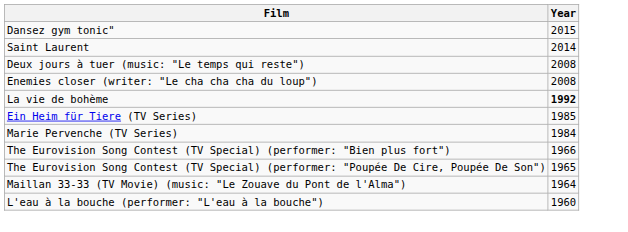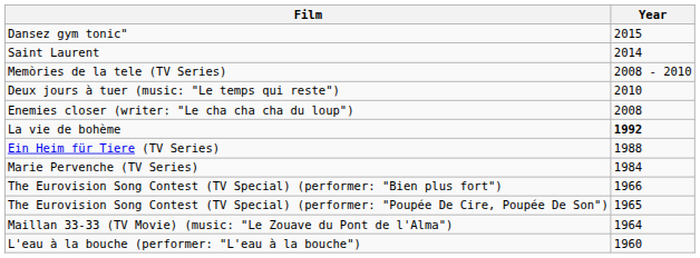+ row: Memòries de la tele (TV Series) | 2008 - 2010
Deux jours à tuer (music: "Le temps qui reste") | Year: 2008 -> 2010
Ein Heim für Tiere (TV Series) | Year: 1985 -> 1988
